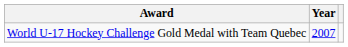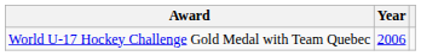World U-17 Hockey Challenge Gold Medal with Team Quebec | Year: 2007 -> 2006
